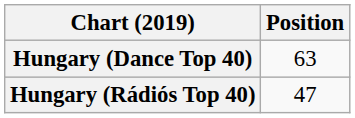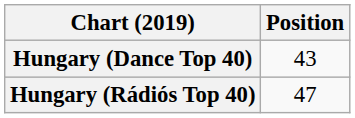Hungary (Dance Top 40) | Position: 63 -> 43
